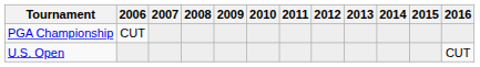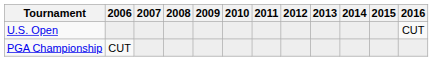rows swapped: U.S. Open <-> PGA Championship
